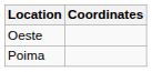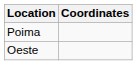rows swapped: Poima <-> Oeste
